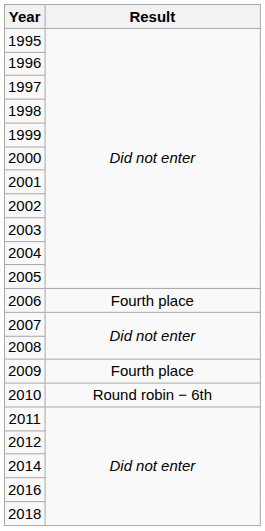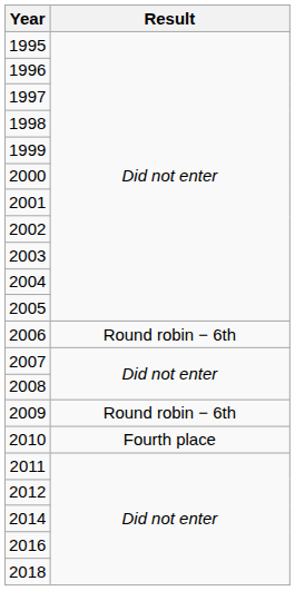2006 | Result: Fourth place -> Round robin − 6th
2009 | Result: Fourth place -> Round robin − 6th
2010 | Result: Round robin − 6th -> Fourth place
